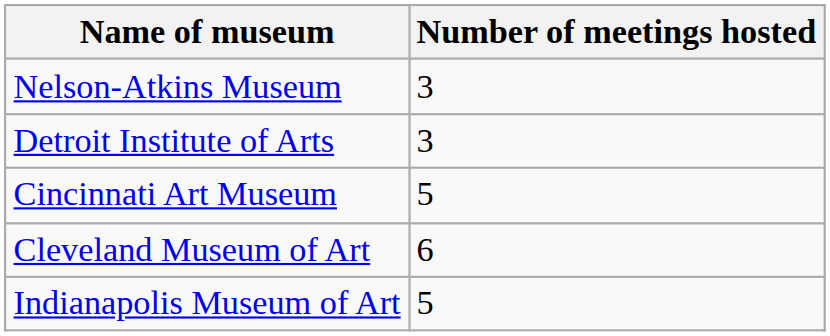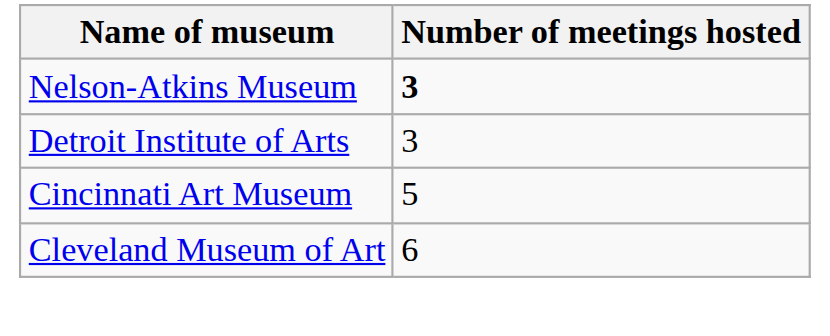Nelson-Atkins Museum | Number of meetings hosted: normal -> bold
- row: Indianapolis Museum of Art | 5
